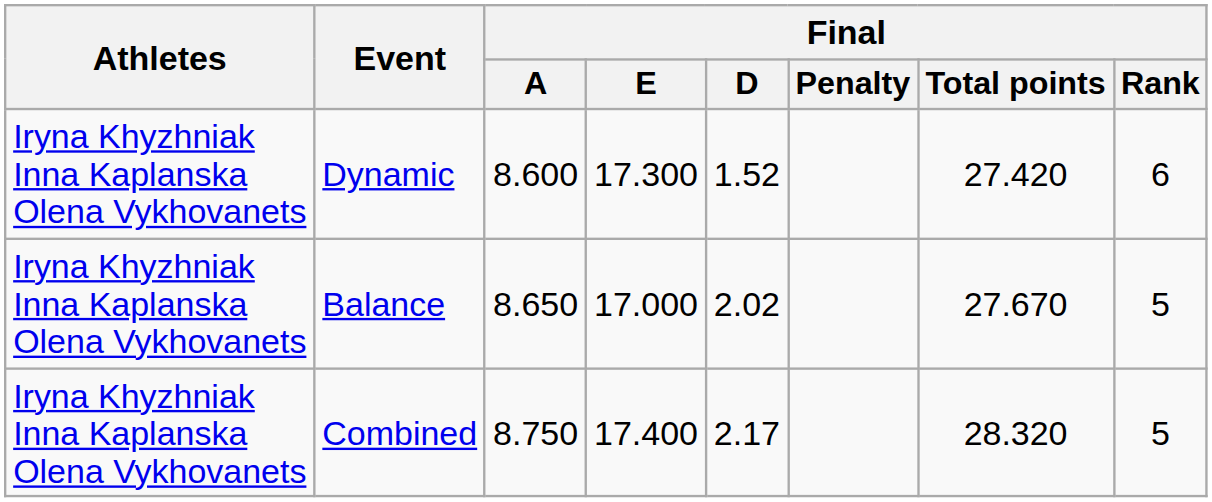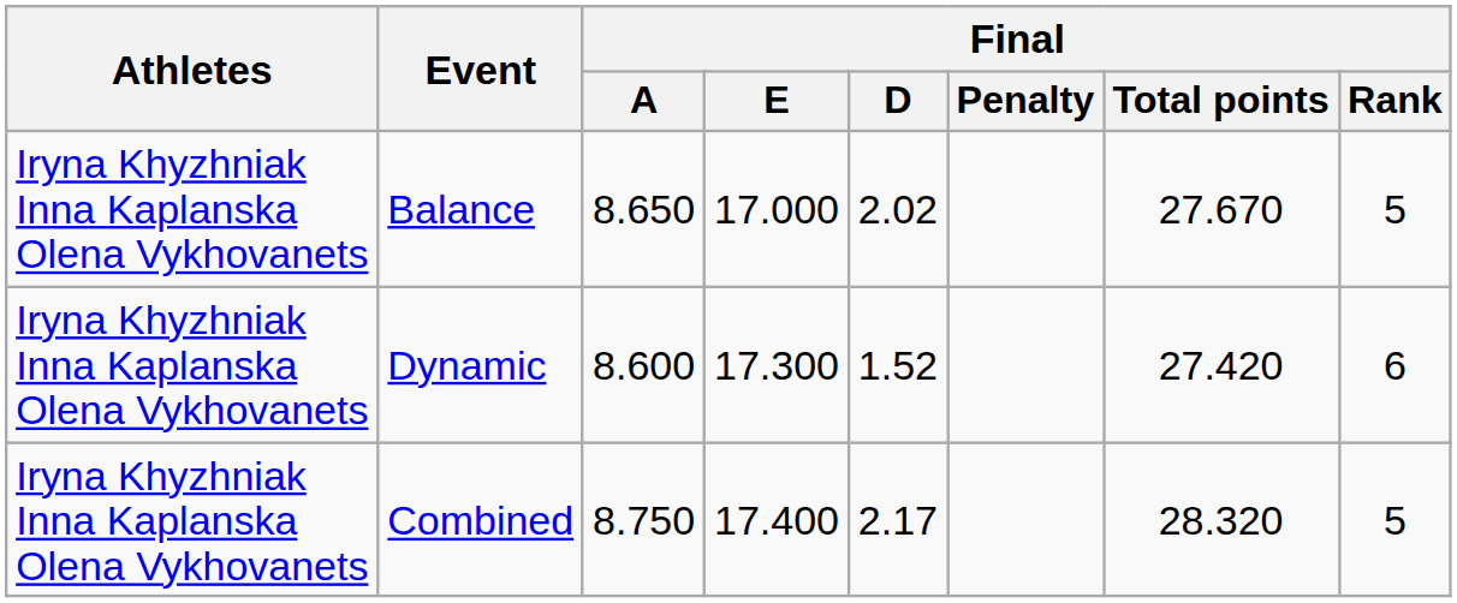rows swapped: Balance <-> Dynamic
